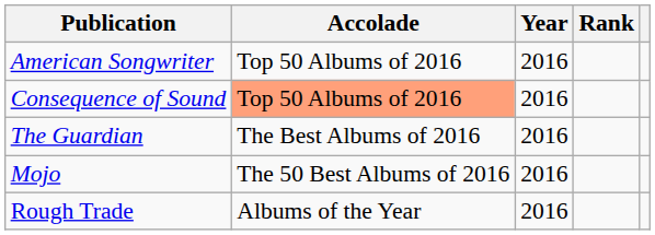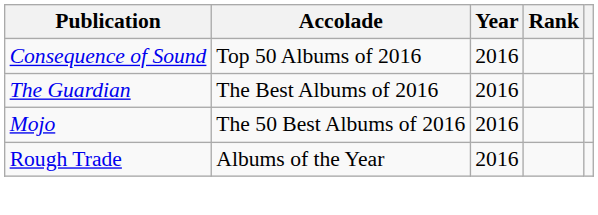- row: American Songwriter | Top 50 Albums of 2016 | 2016
Consequence of Sound | Accolade: lightsalmon background -> no background
